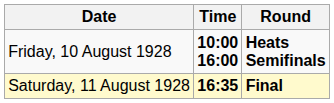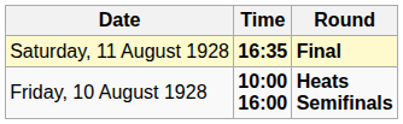rows swapped: Friday, 10 August 1928 <-> Saturday, 11 August 1928
